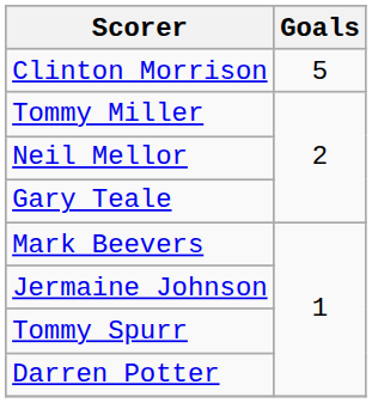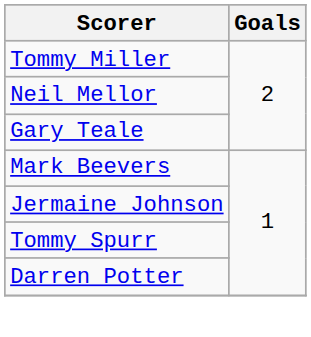- row: Clinton Morrison | 5
